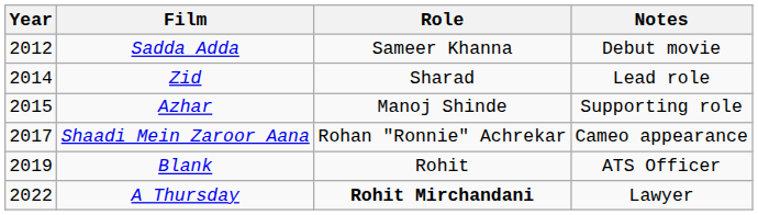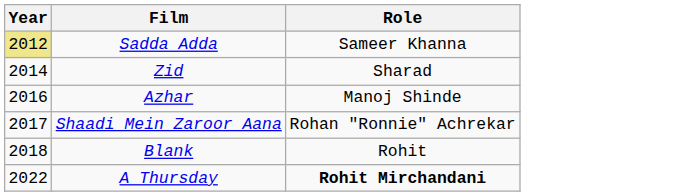- column: Notes | Debut movie | Lead role | Supporting role | Cameo appearance | ATS Officer | Lawyer
Sadda Adda | Year: no background -> khaki background
Azhar | Year: 2015 -> 2016
Blank | Year: 2019 -> 2018
